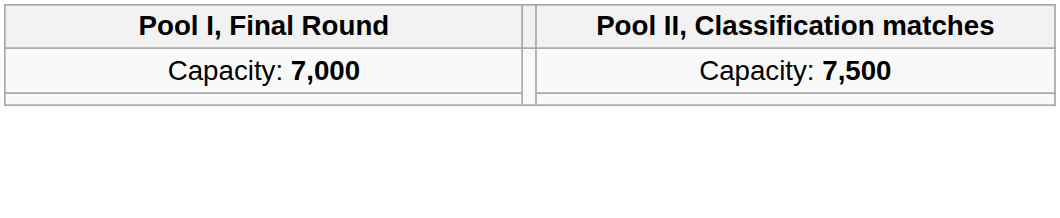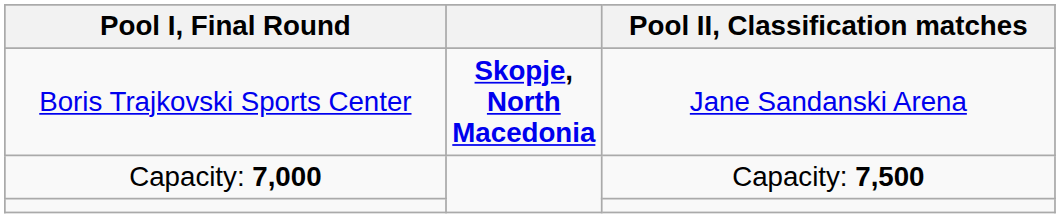+ row: Boris Trajkovski Sports Center | Skopje, North Macedonia | Jane Sandanski Arena
